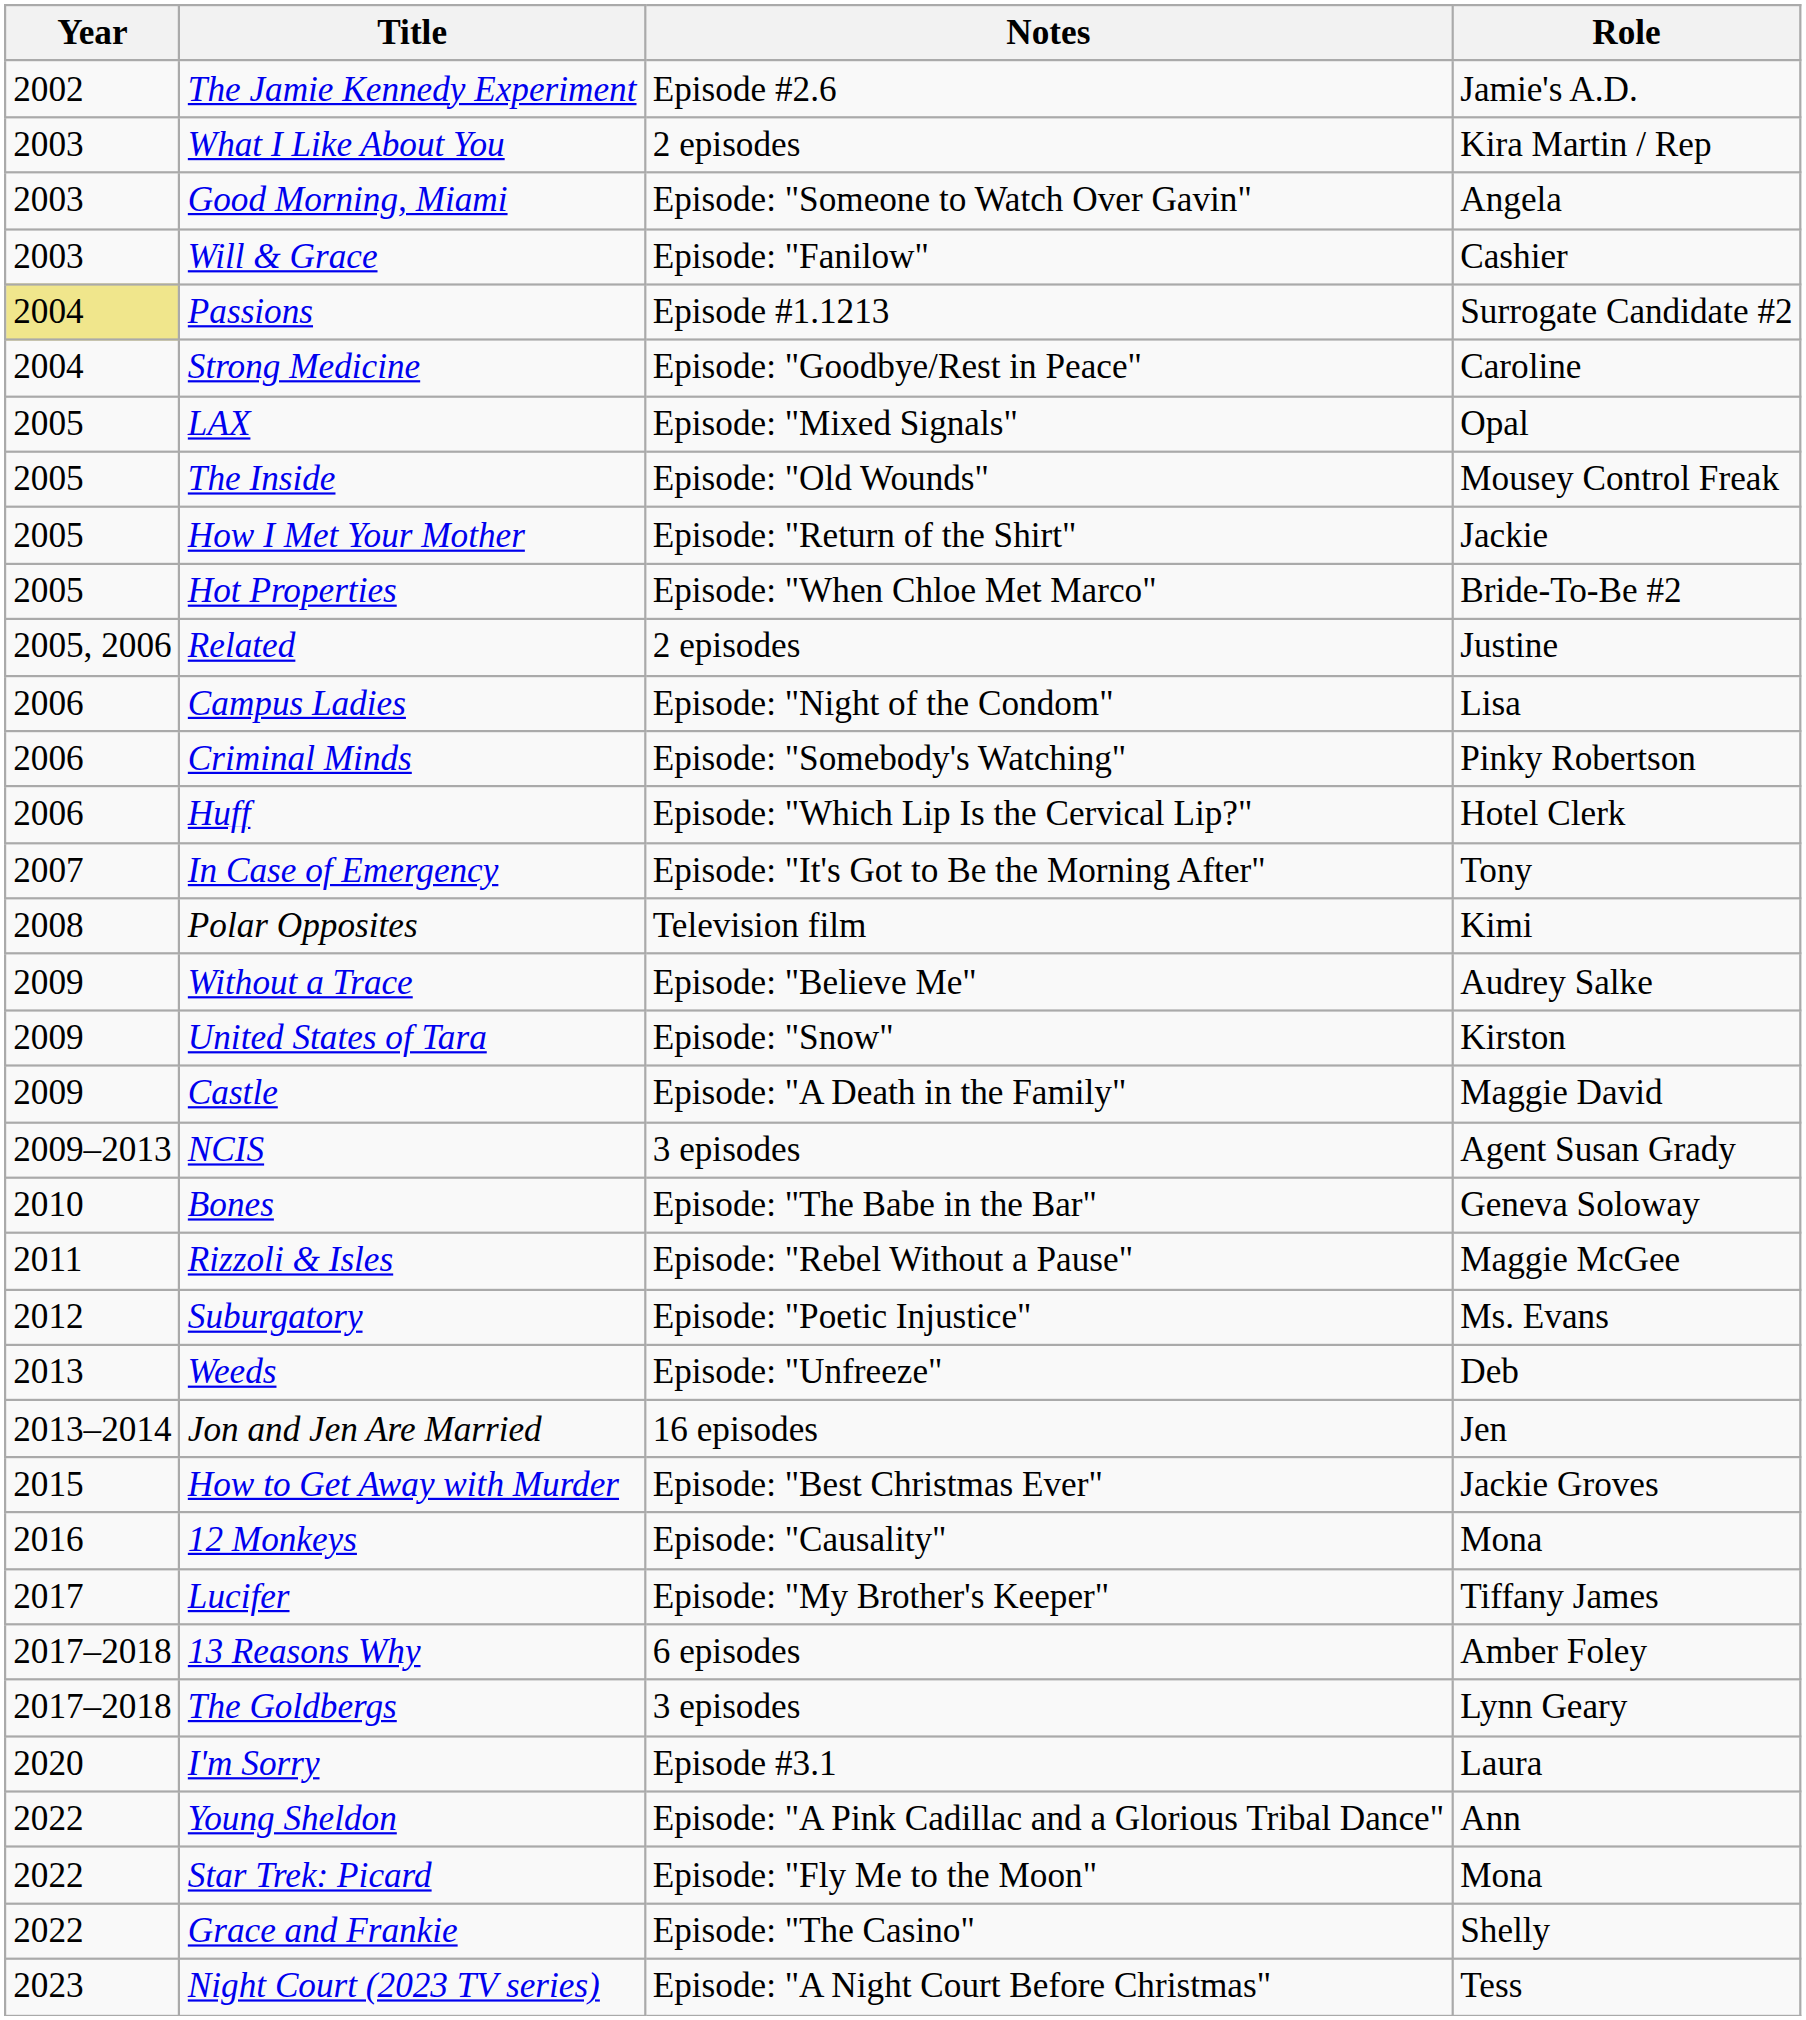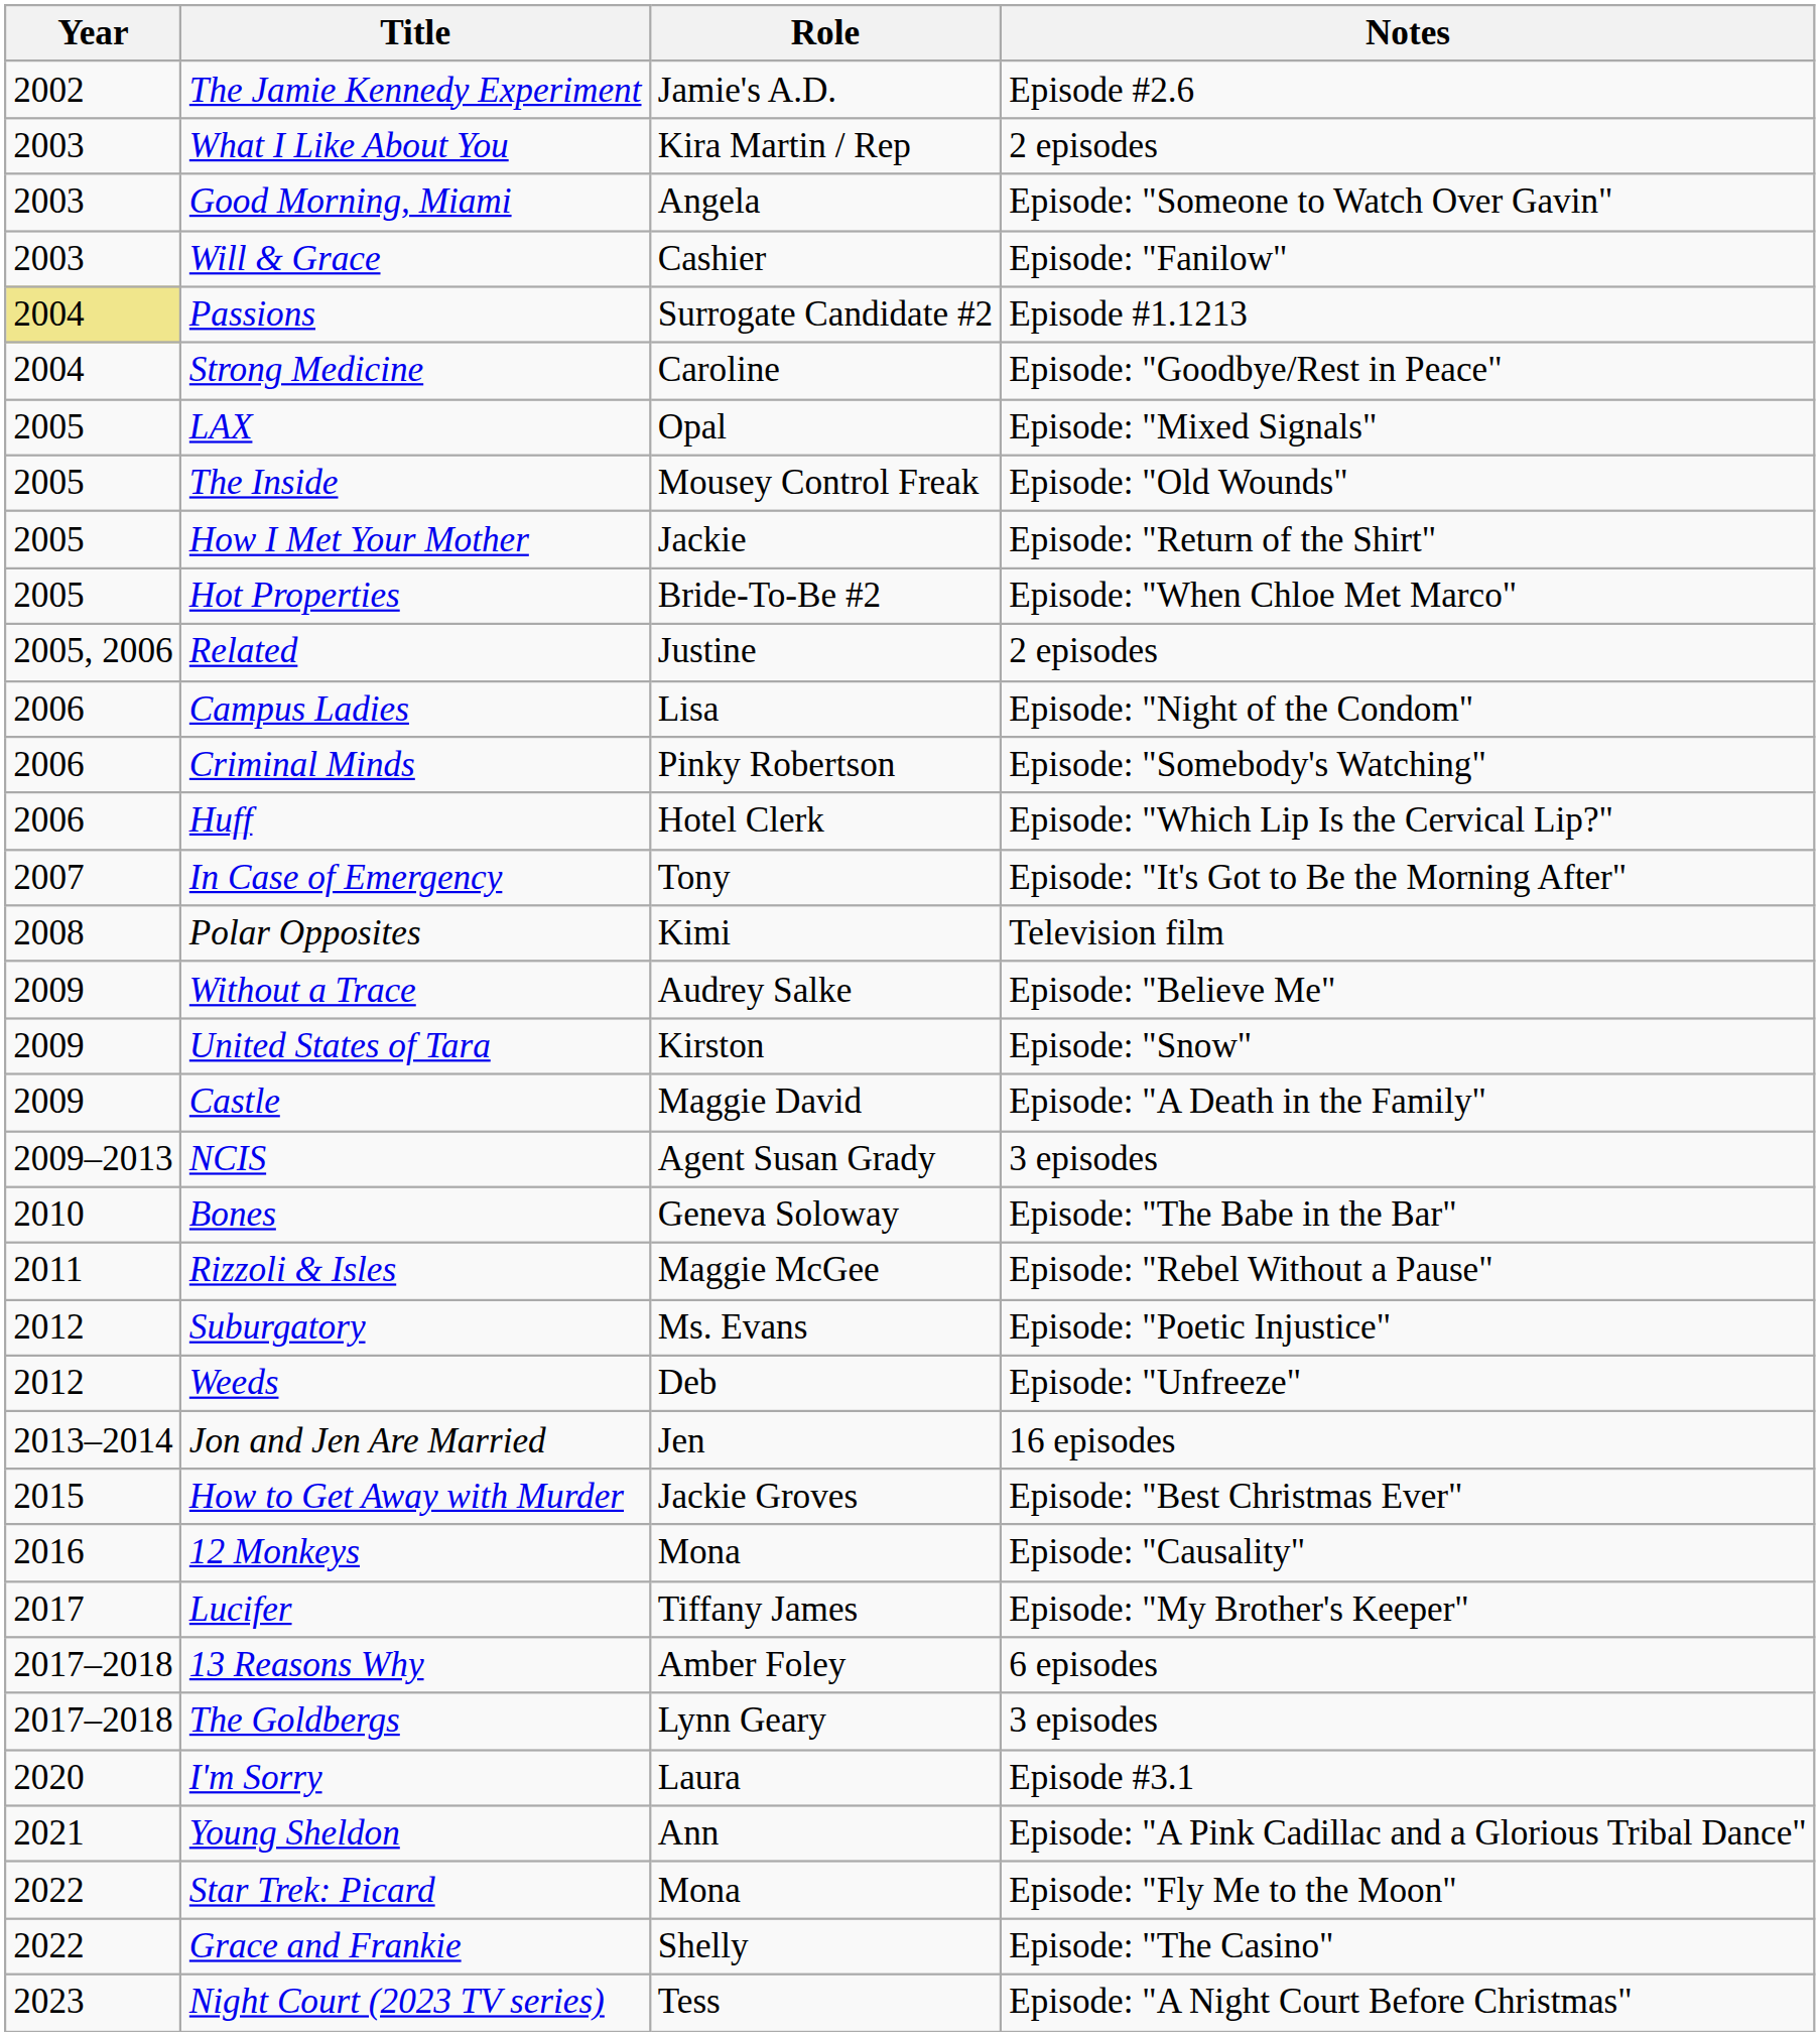columns swapped: Role <-> Notes
Weeds | Year: 2013 -> 2012
Young Sheldon | Year: 2022 -> 2021
